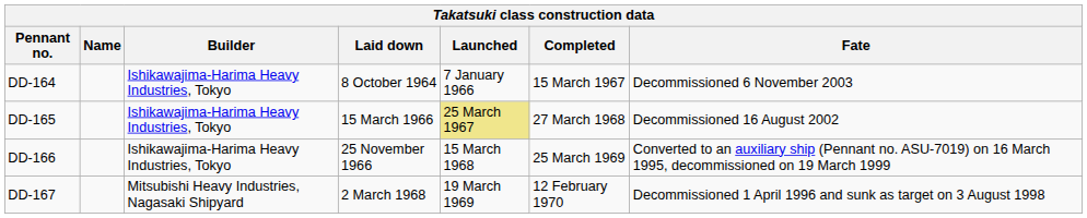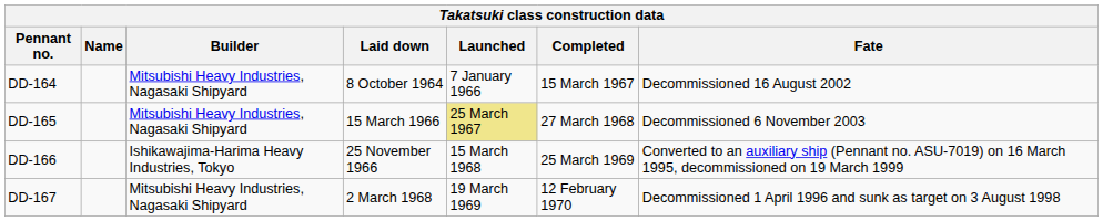DD-164 | Builder: Ishikawajima-Harima Heavy Industries, Tokyo -> Mitsubishi Heavy Industries, Nagasaki Shipyard
DD-164 | Fate: Decommissioned 6 November 2003 -> Decommissioned 16 August 2002
DD-165 | Builder: Ishikawajima-Harima Heavy Industries, Tokyo -> Mitsubishi Heavy Industries, Nagasaki Shipyard
DD-165 | Fate: Decommissioned 16 August 2002 -> Decommissioned 6 November 2003
